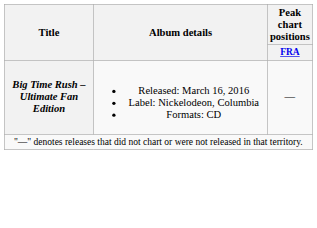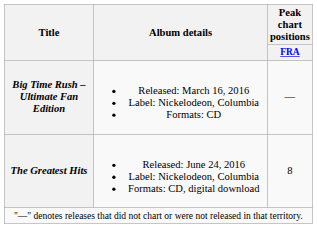+ row: The Greatest Hits | Released: June 24, 2016 Label: Nickelodeon, Columbia Formats: CD, digital download | 8
